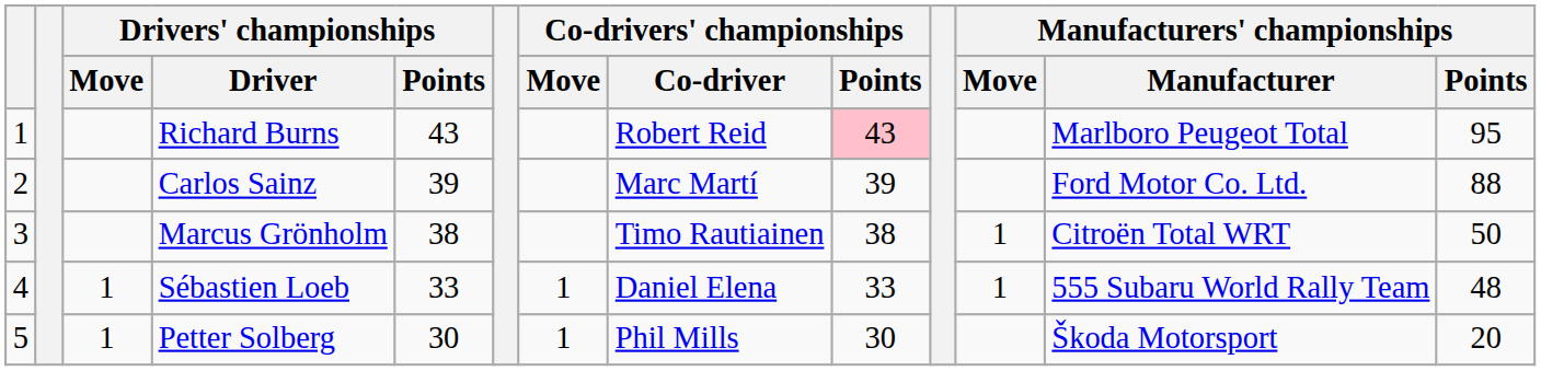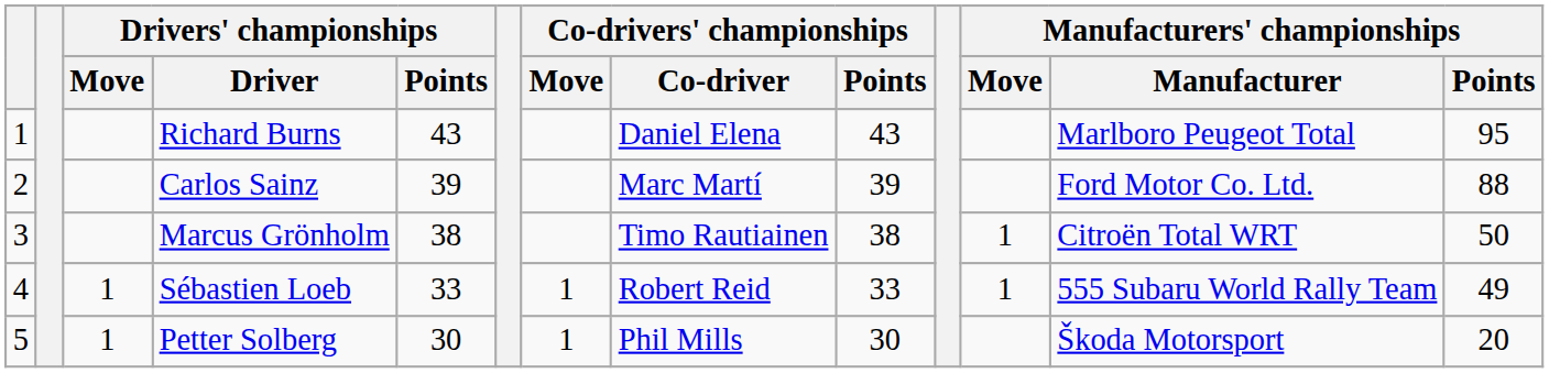Richard Burns | Co-drivers' championships / Co-driver: Robert Reid -> Daniel Elena
Richard Burns | Co-drivers' championships / Points: pink background -> no background
Sébastien Loeb | Co-drivers' championships / Co-driver: Daniel Elena -> Robert Reid
Sébastien Loeb | Manufacturers' championships / Points: 48 -> 49
